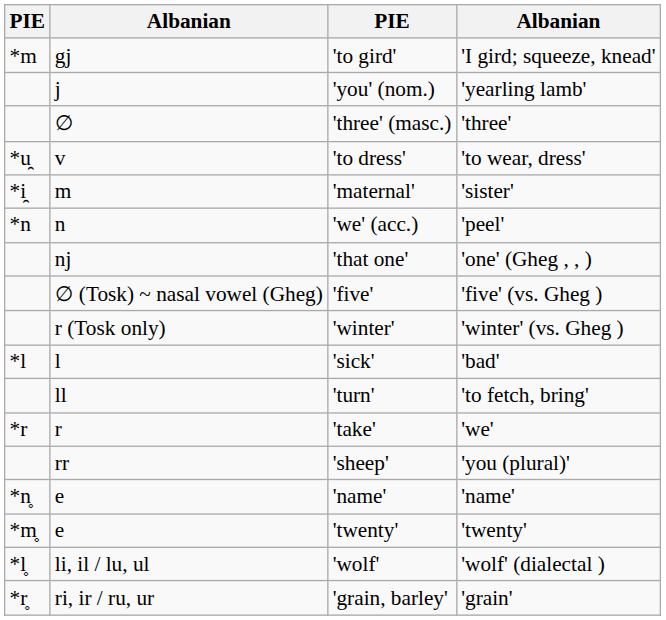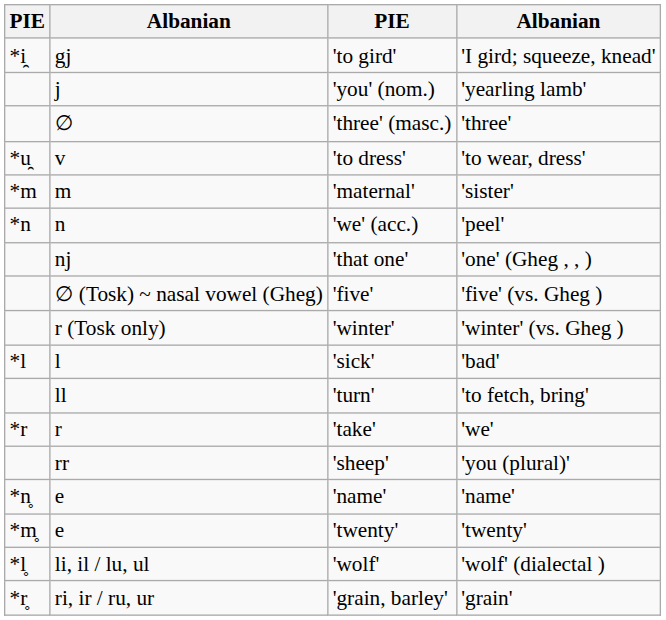'to gird' | column 1: *m -> *i̯
'maternal' | column 1: *i̯ -> *m
